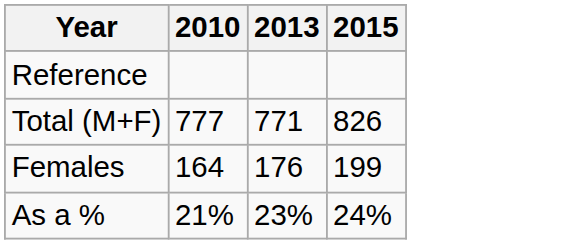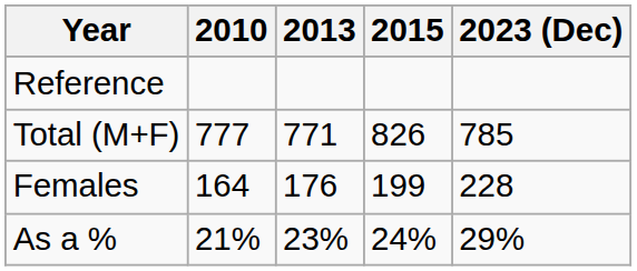+ column: 2023 (Dec) | 785 | 228 | 29%
